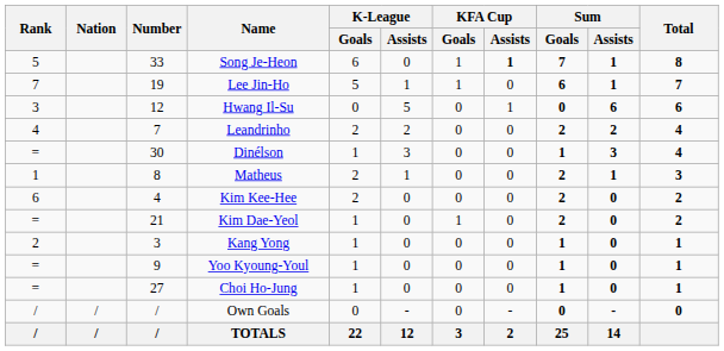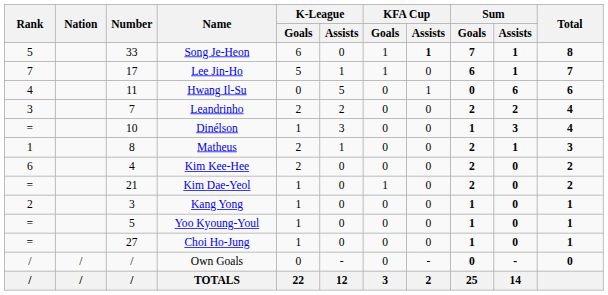Lee Jin-Ho | Number: 19 -> 17
Hwang Il-Su | Rank: 3 -> 4
Hwang Il-Su | Number: 12 -> 11
Leandrinho | Rank: 4 -> 3
Dinélson | Number: 30 -> 10
Yoo Kyoung-Youl | Number: 9 -> 5
